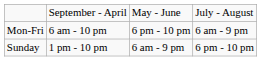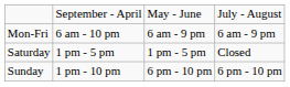Mon-Fri | column 3: 6 pm - 10 pm -> 6 am - 9 pm
+ row: Saturday | 1 pm - 5 pm | 1 pm - 5 pm | Closed
Sunday | column 3: 6 am - 9 pm -> 6 pm - 10 pm
